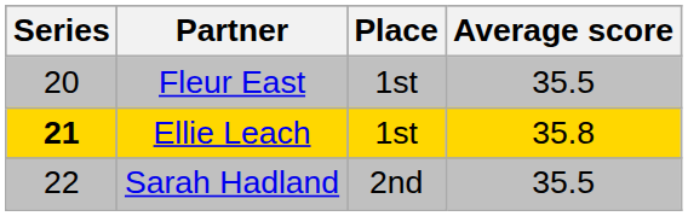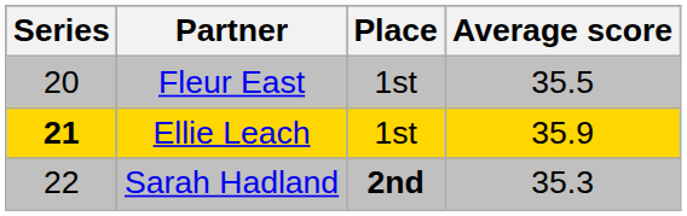Ellie Leach | Average score: 35.8 -> 35.9
Sarah Hadland | Place: normal -> bold
Sarah Hadland | Average score: 35.5 -> 35.3
